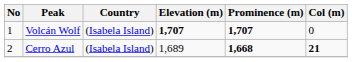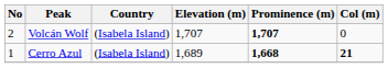Volcán Wolf | No: 1 -> 2
Volcán Wolf | Elevation (m): bold -> normal
Cerro Azul | No: 2 -> 1
